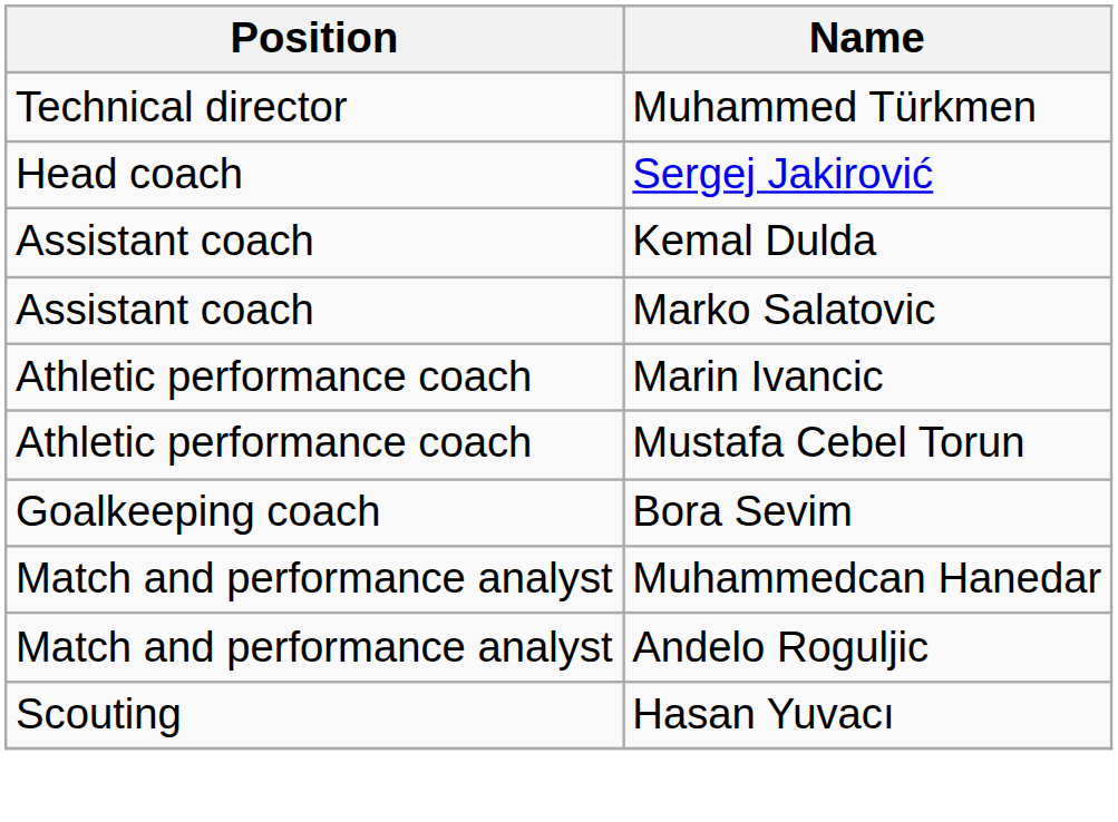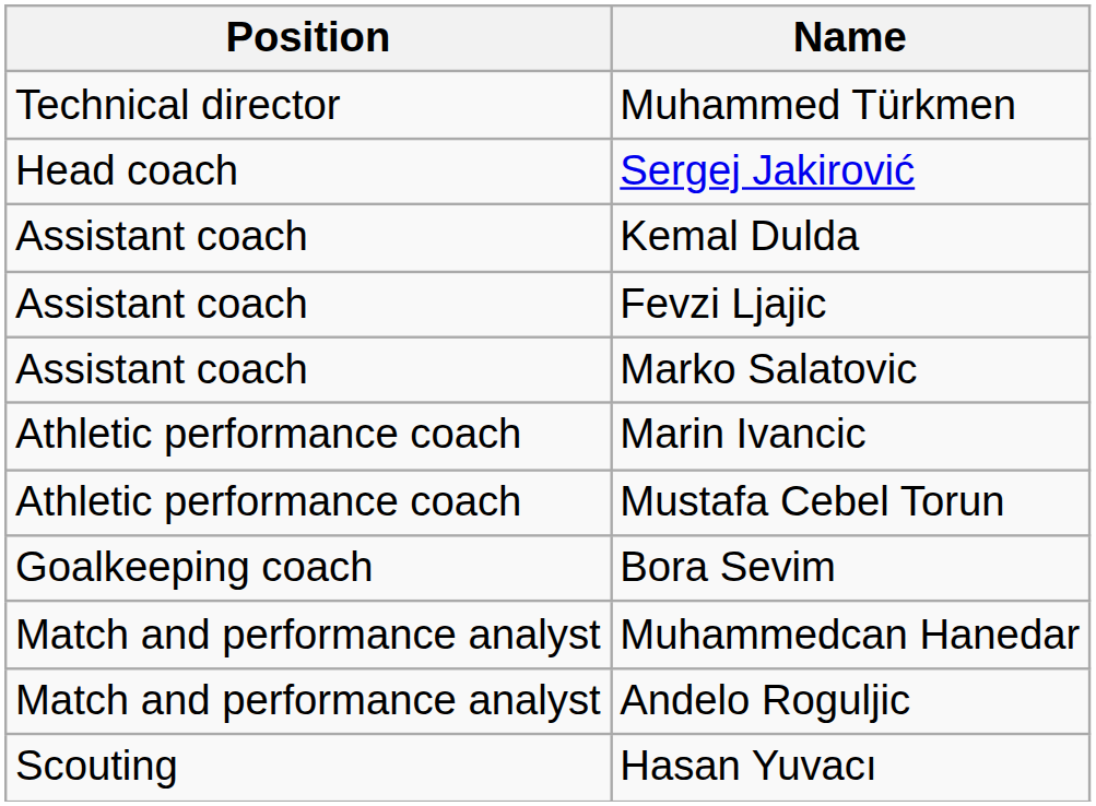+ row: Assistant coach | Fevzi Ljajic
